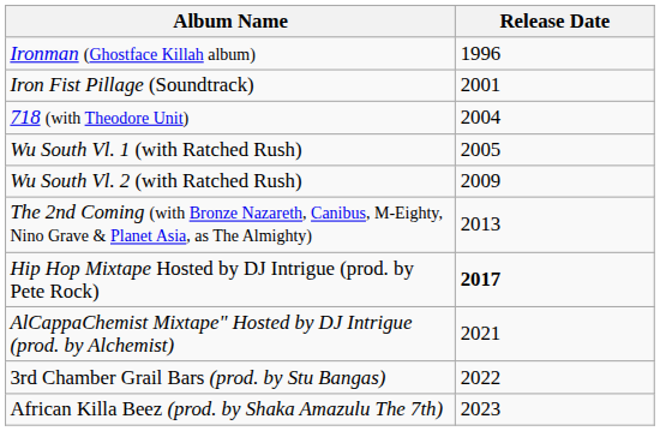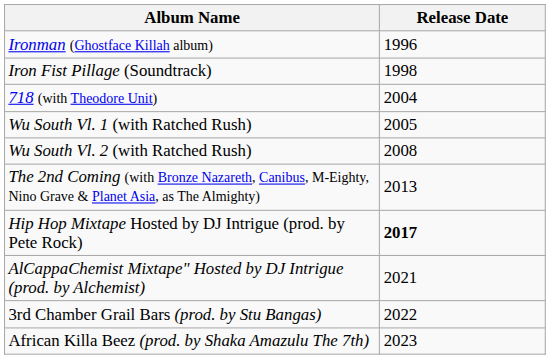Iron Fist Pillage (Soundtrack) | Release Date: 2001 -> 1998
Wu South Vl. 2 (with Ratched Rush) | Release Date: 2009 -> 2008
